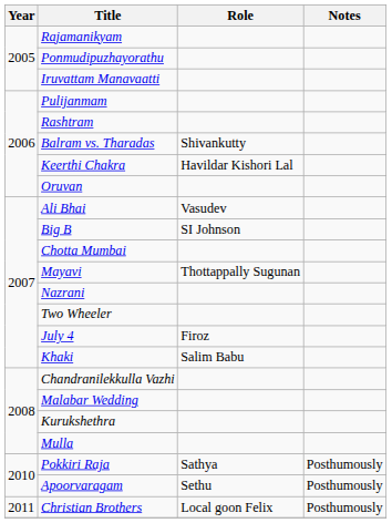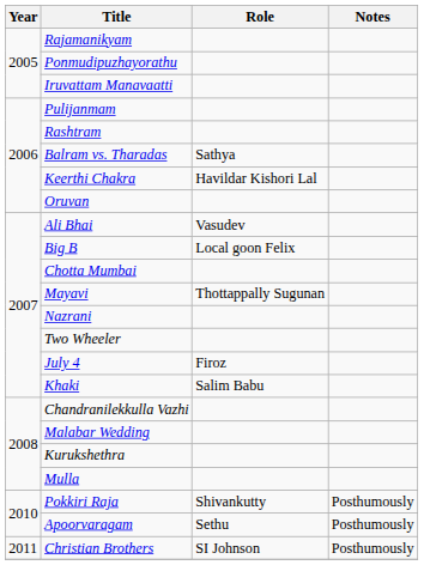Balram vs. Tharadas | Role: Shivankutty -> Sathya
Big B | Role: SI Johnson -> Local goon Felix
Pokkiri Raja | Role: Sathya -> Shivankutty
Christian Brothers | Role: Local goon Felix -> SI Johnson
